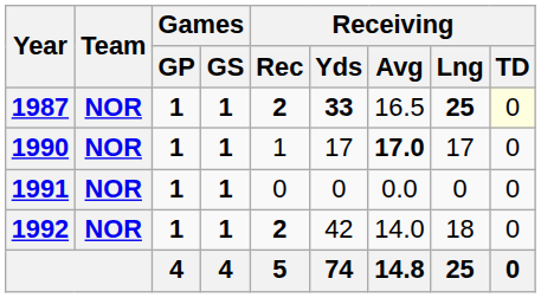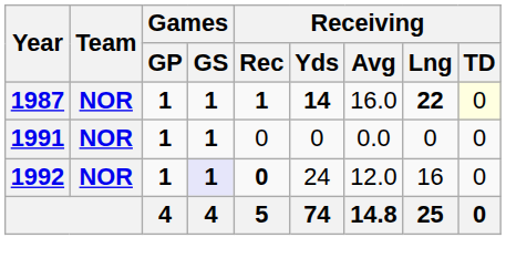1987 | Receiving / Rec: 2 -> 1
1987 | Receiving / Yds: 33 -> 14
1987 | Receiving / Avg: 16.5 -> 16.0
1987 | Receiving / Lng: 25 -> 22
- row: 1990 | NOR | 1 | 1 | 1 | 17 | 17.0 | 17 | 0
1992 | Games / GS: no background -> lavender background
1992 | Receiving / Rec: 2 -> 0
1992 | Receiving / Yds: 42 -> 24
1992 | Receiving / Avg: 14.0 -> 12.0
1992 | Receiving / Lng: 18 -> 16
